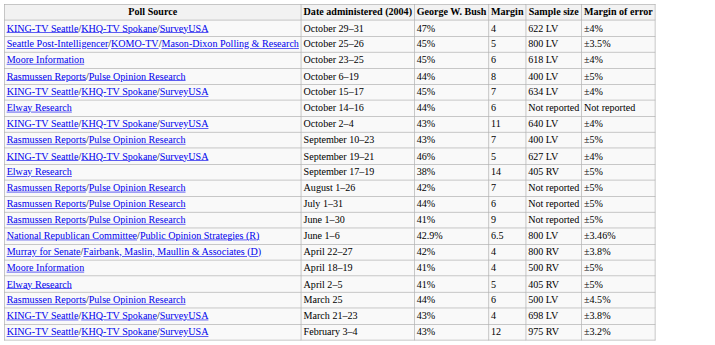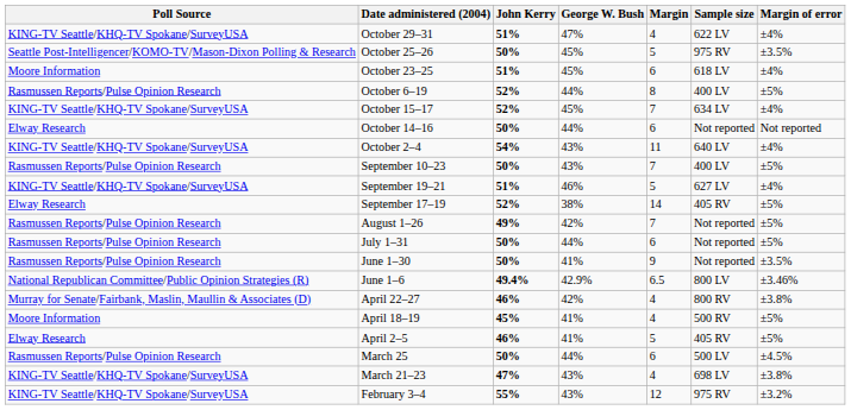+ column: John Kerry | 51% | 50% | 51% | 52% | 52% | 50% | 54% | 50% | 51% | 52% | 49% | 50% | 50% | 49.4% | 46% | 45% | 46% | 50% | 47% | 55%
October 25–26 | Sample size: 800 LV -> 975 RV
June 1–30 | Margin of error: ±5% -> ±3.5%
